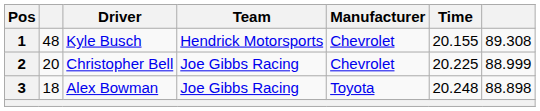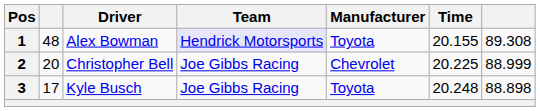1 | Driver: Kyle Busch -> Alex Bowman
1 | Team: no background -> lavender background
1 | Manufacturer: Chevrolet -> Toyota
3 | column 2: 18 -> 17
3 | Driver: Alex Bowman -> Kyle Busch
